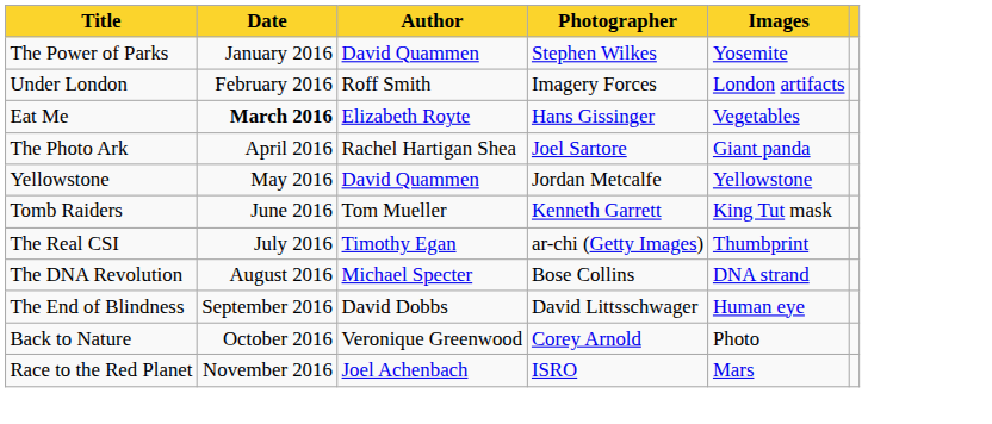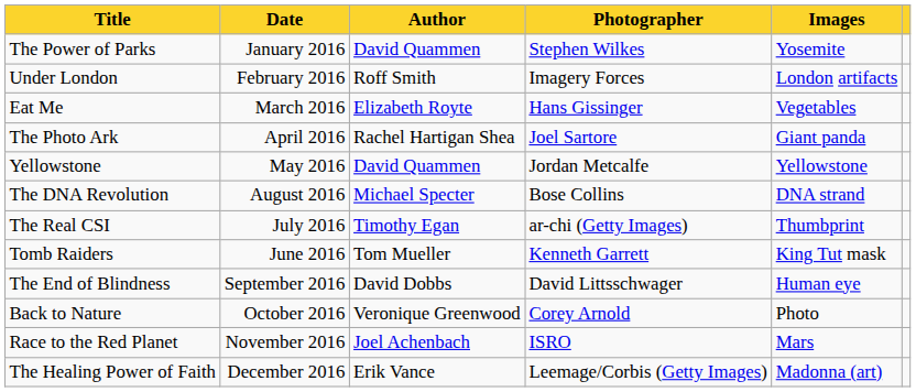Eat Me | Date: bold -> normal
rows swapped: Tomb Raiders <-> The DNA Revolution
+ row: The Healing Power of Faith | December 2016 | Erik Vance | Leemage/Corbis (Getty Images) | Madonna (art)
